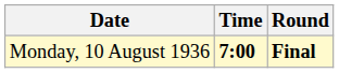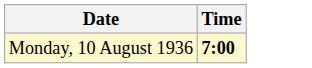- column: Round | Final
